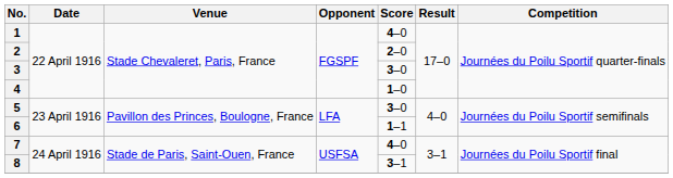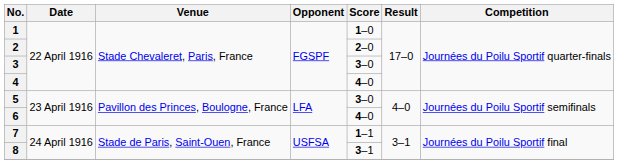1 | Score: 4–0 -> 1–0
4 | Score: 1–0 -> 4–0
6 | Score: 1–1 -> 4–0
7 | Score: 4–0 -> 1–1
